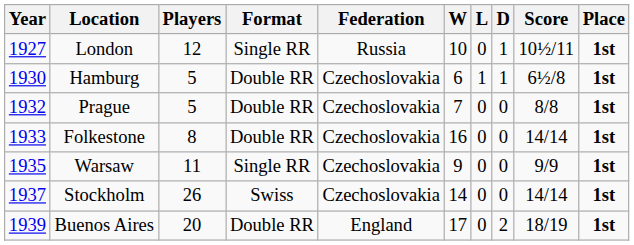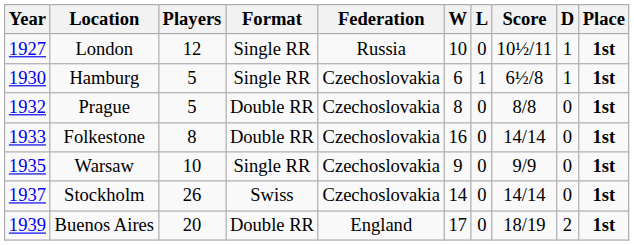columns swapped: D <-> Score
Hamburg | Format: Double RR -> Single RR
Prague | W: 7 -> 8
Warsaw | Players: 11 -> 10
